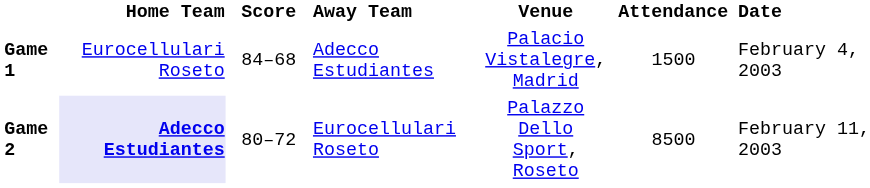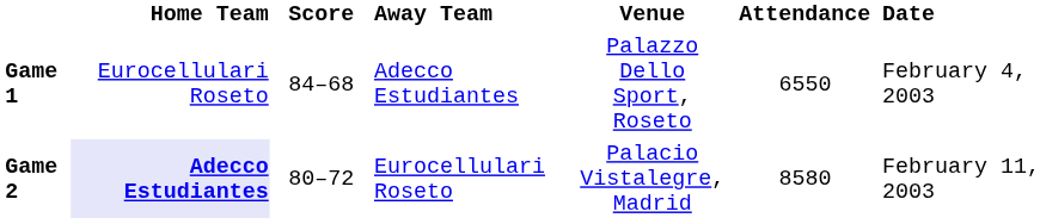Game 1 | Venue: Palacio Vistalegre, Madrid -> Palazzo Dello Sport, Roseto
Game 1 | Attendance: 1500 -> 6550
Game 2 | Venue: Palazzo Dello Sport, Roseto -> Palacio Vistalegre, Madrid
Game 2 | Attendance: 8500 -> 8580
